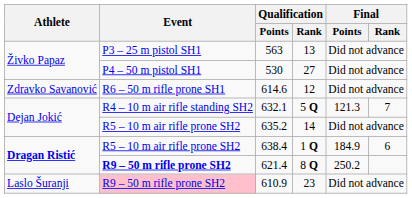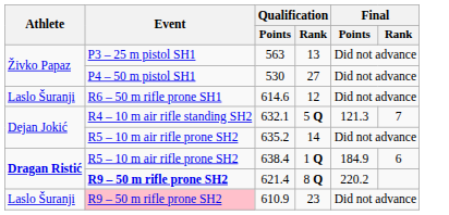614.6 | Athlete: Zdravko Savanović -> Laslo Šuranji
621.4 | Final / Points: 250.2 -> 220.2
